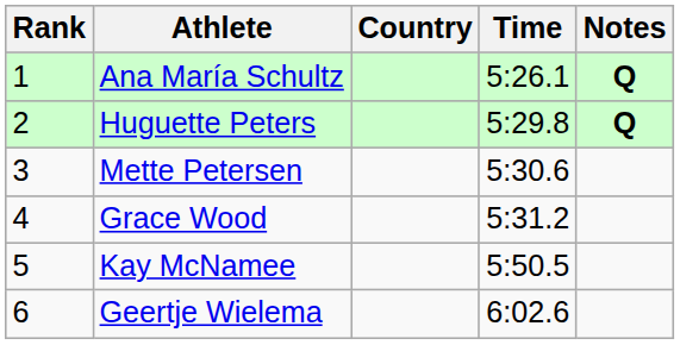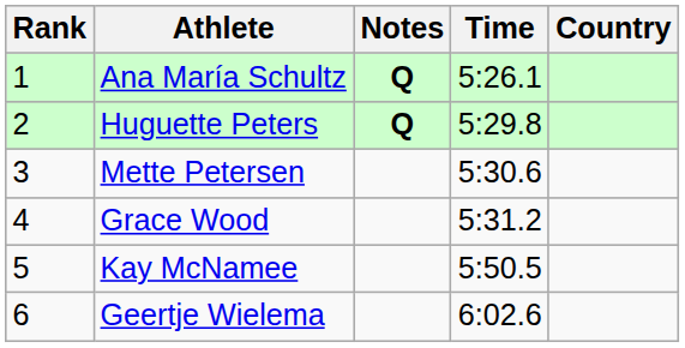columns swapped: Country <-> Notes
